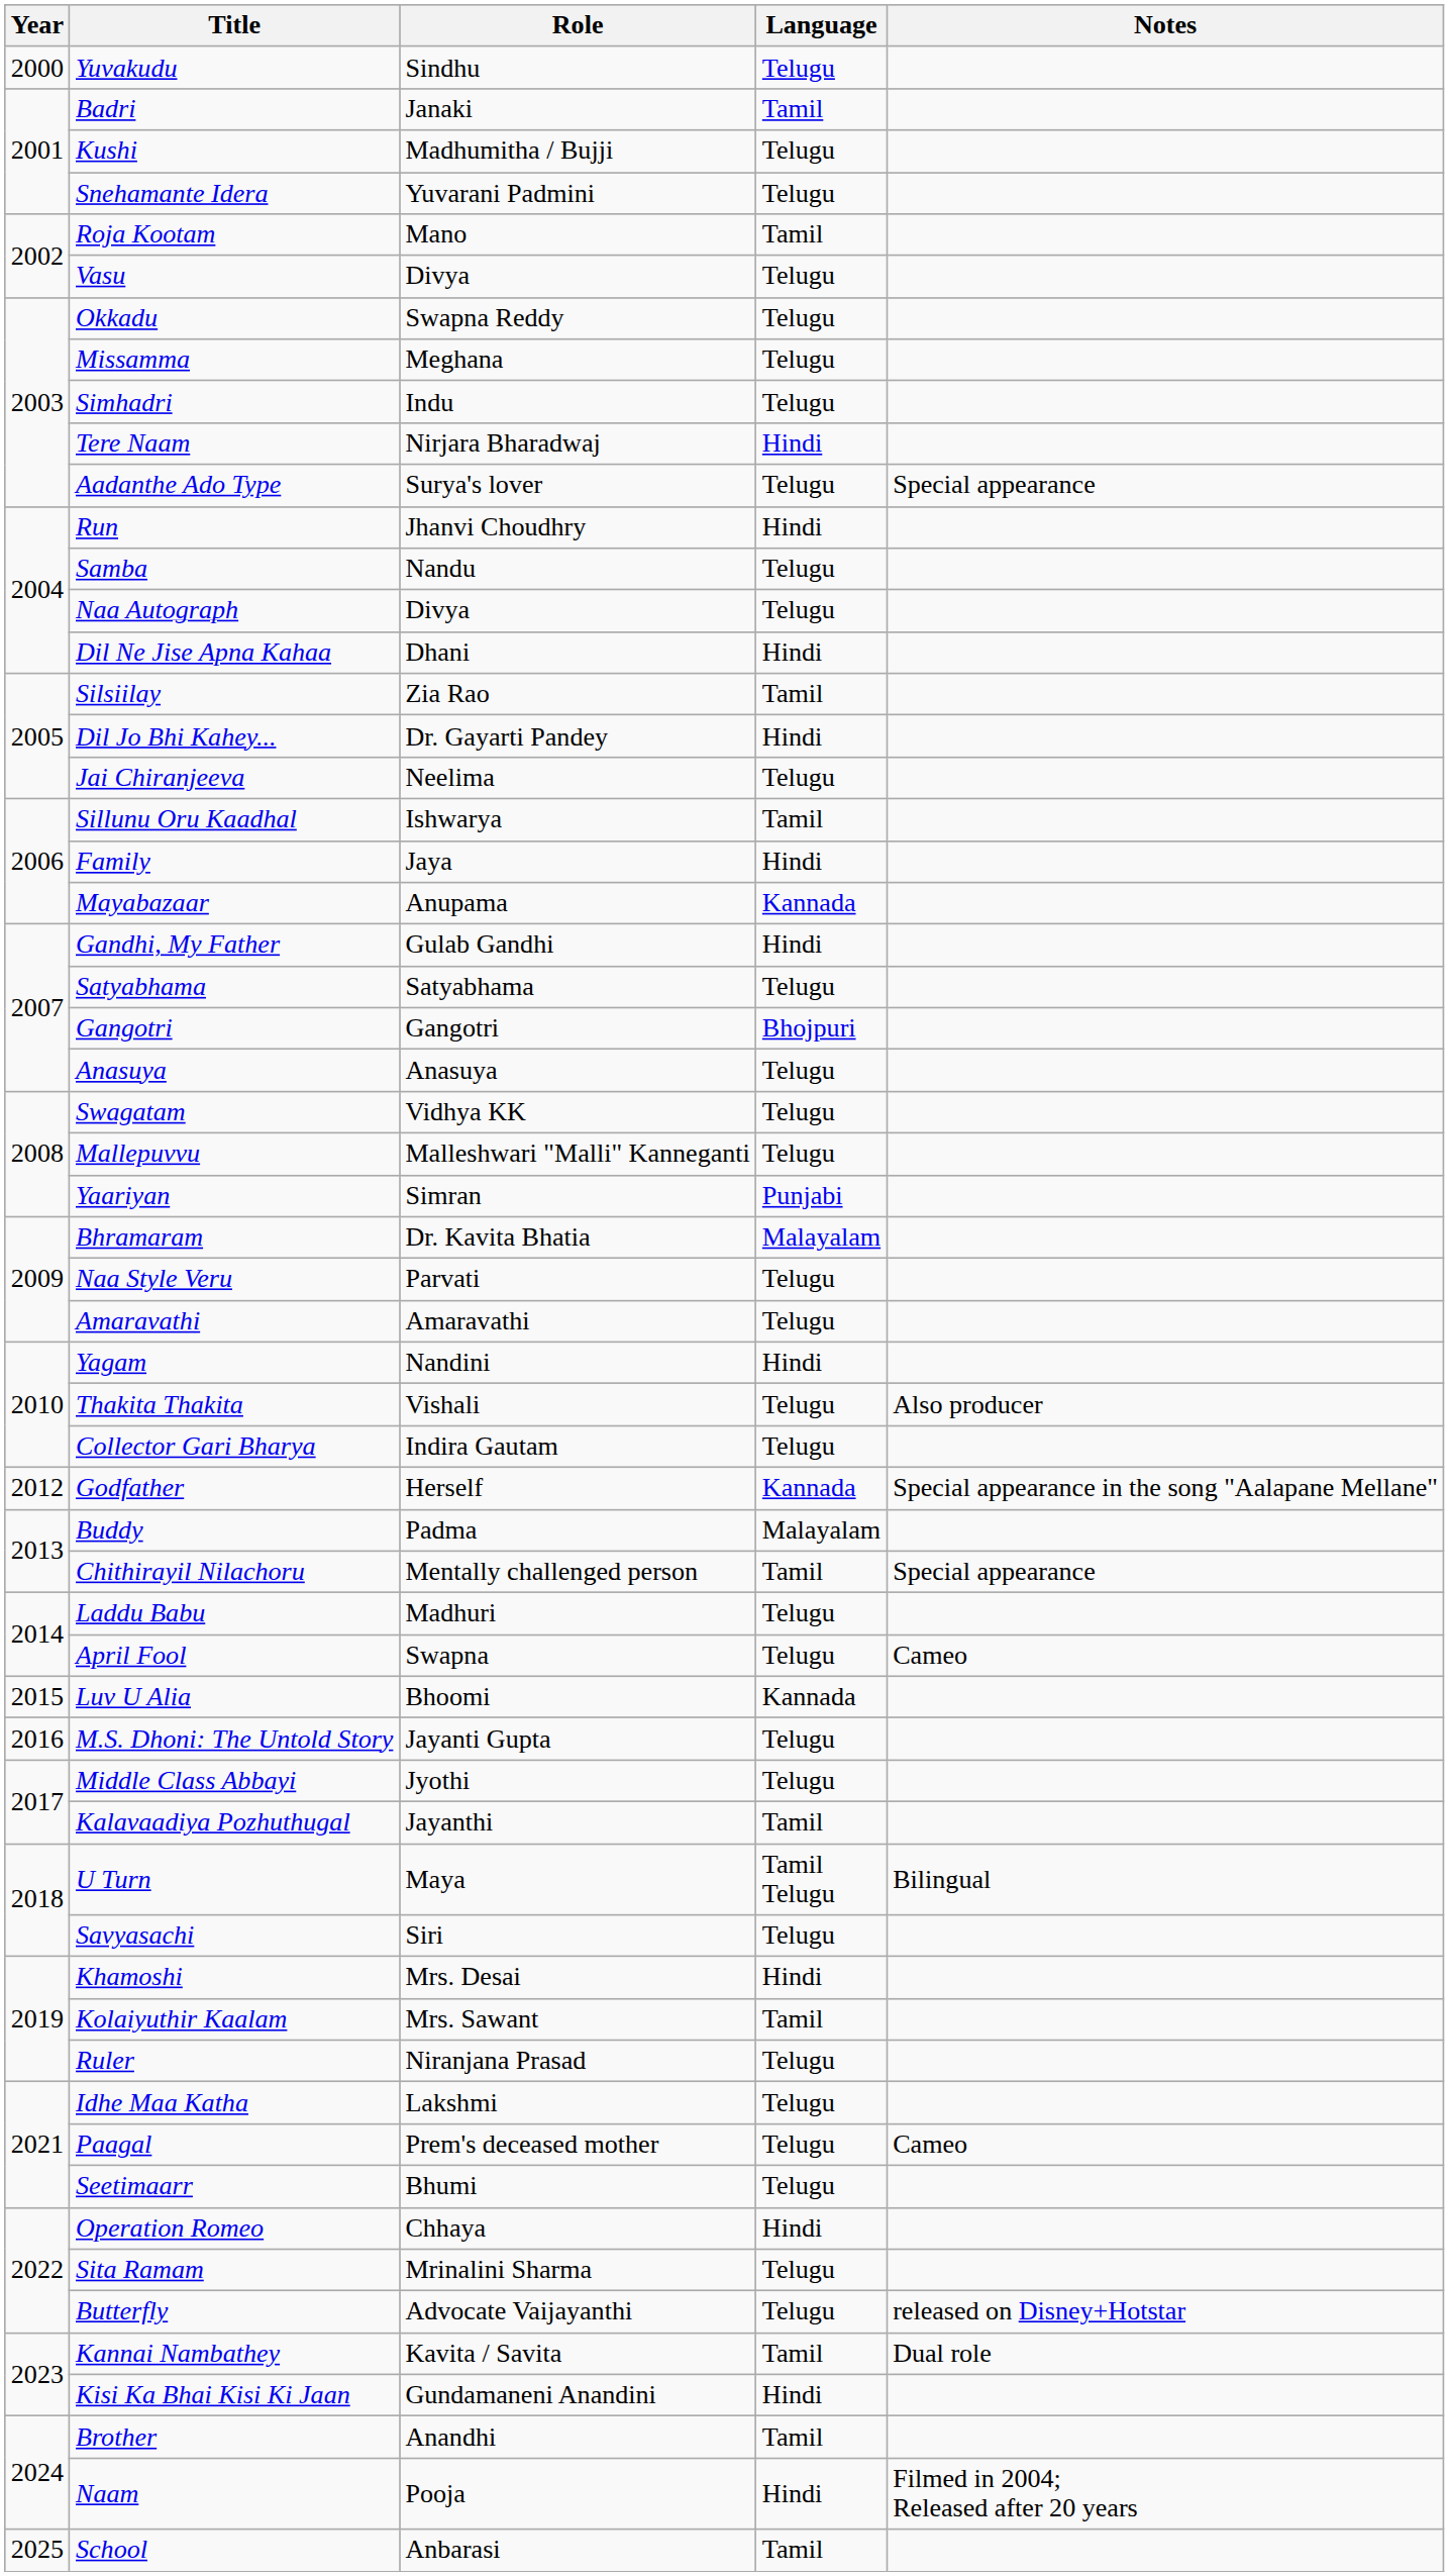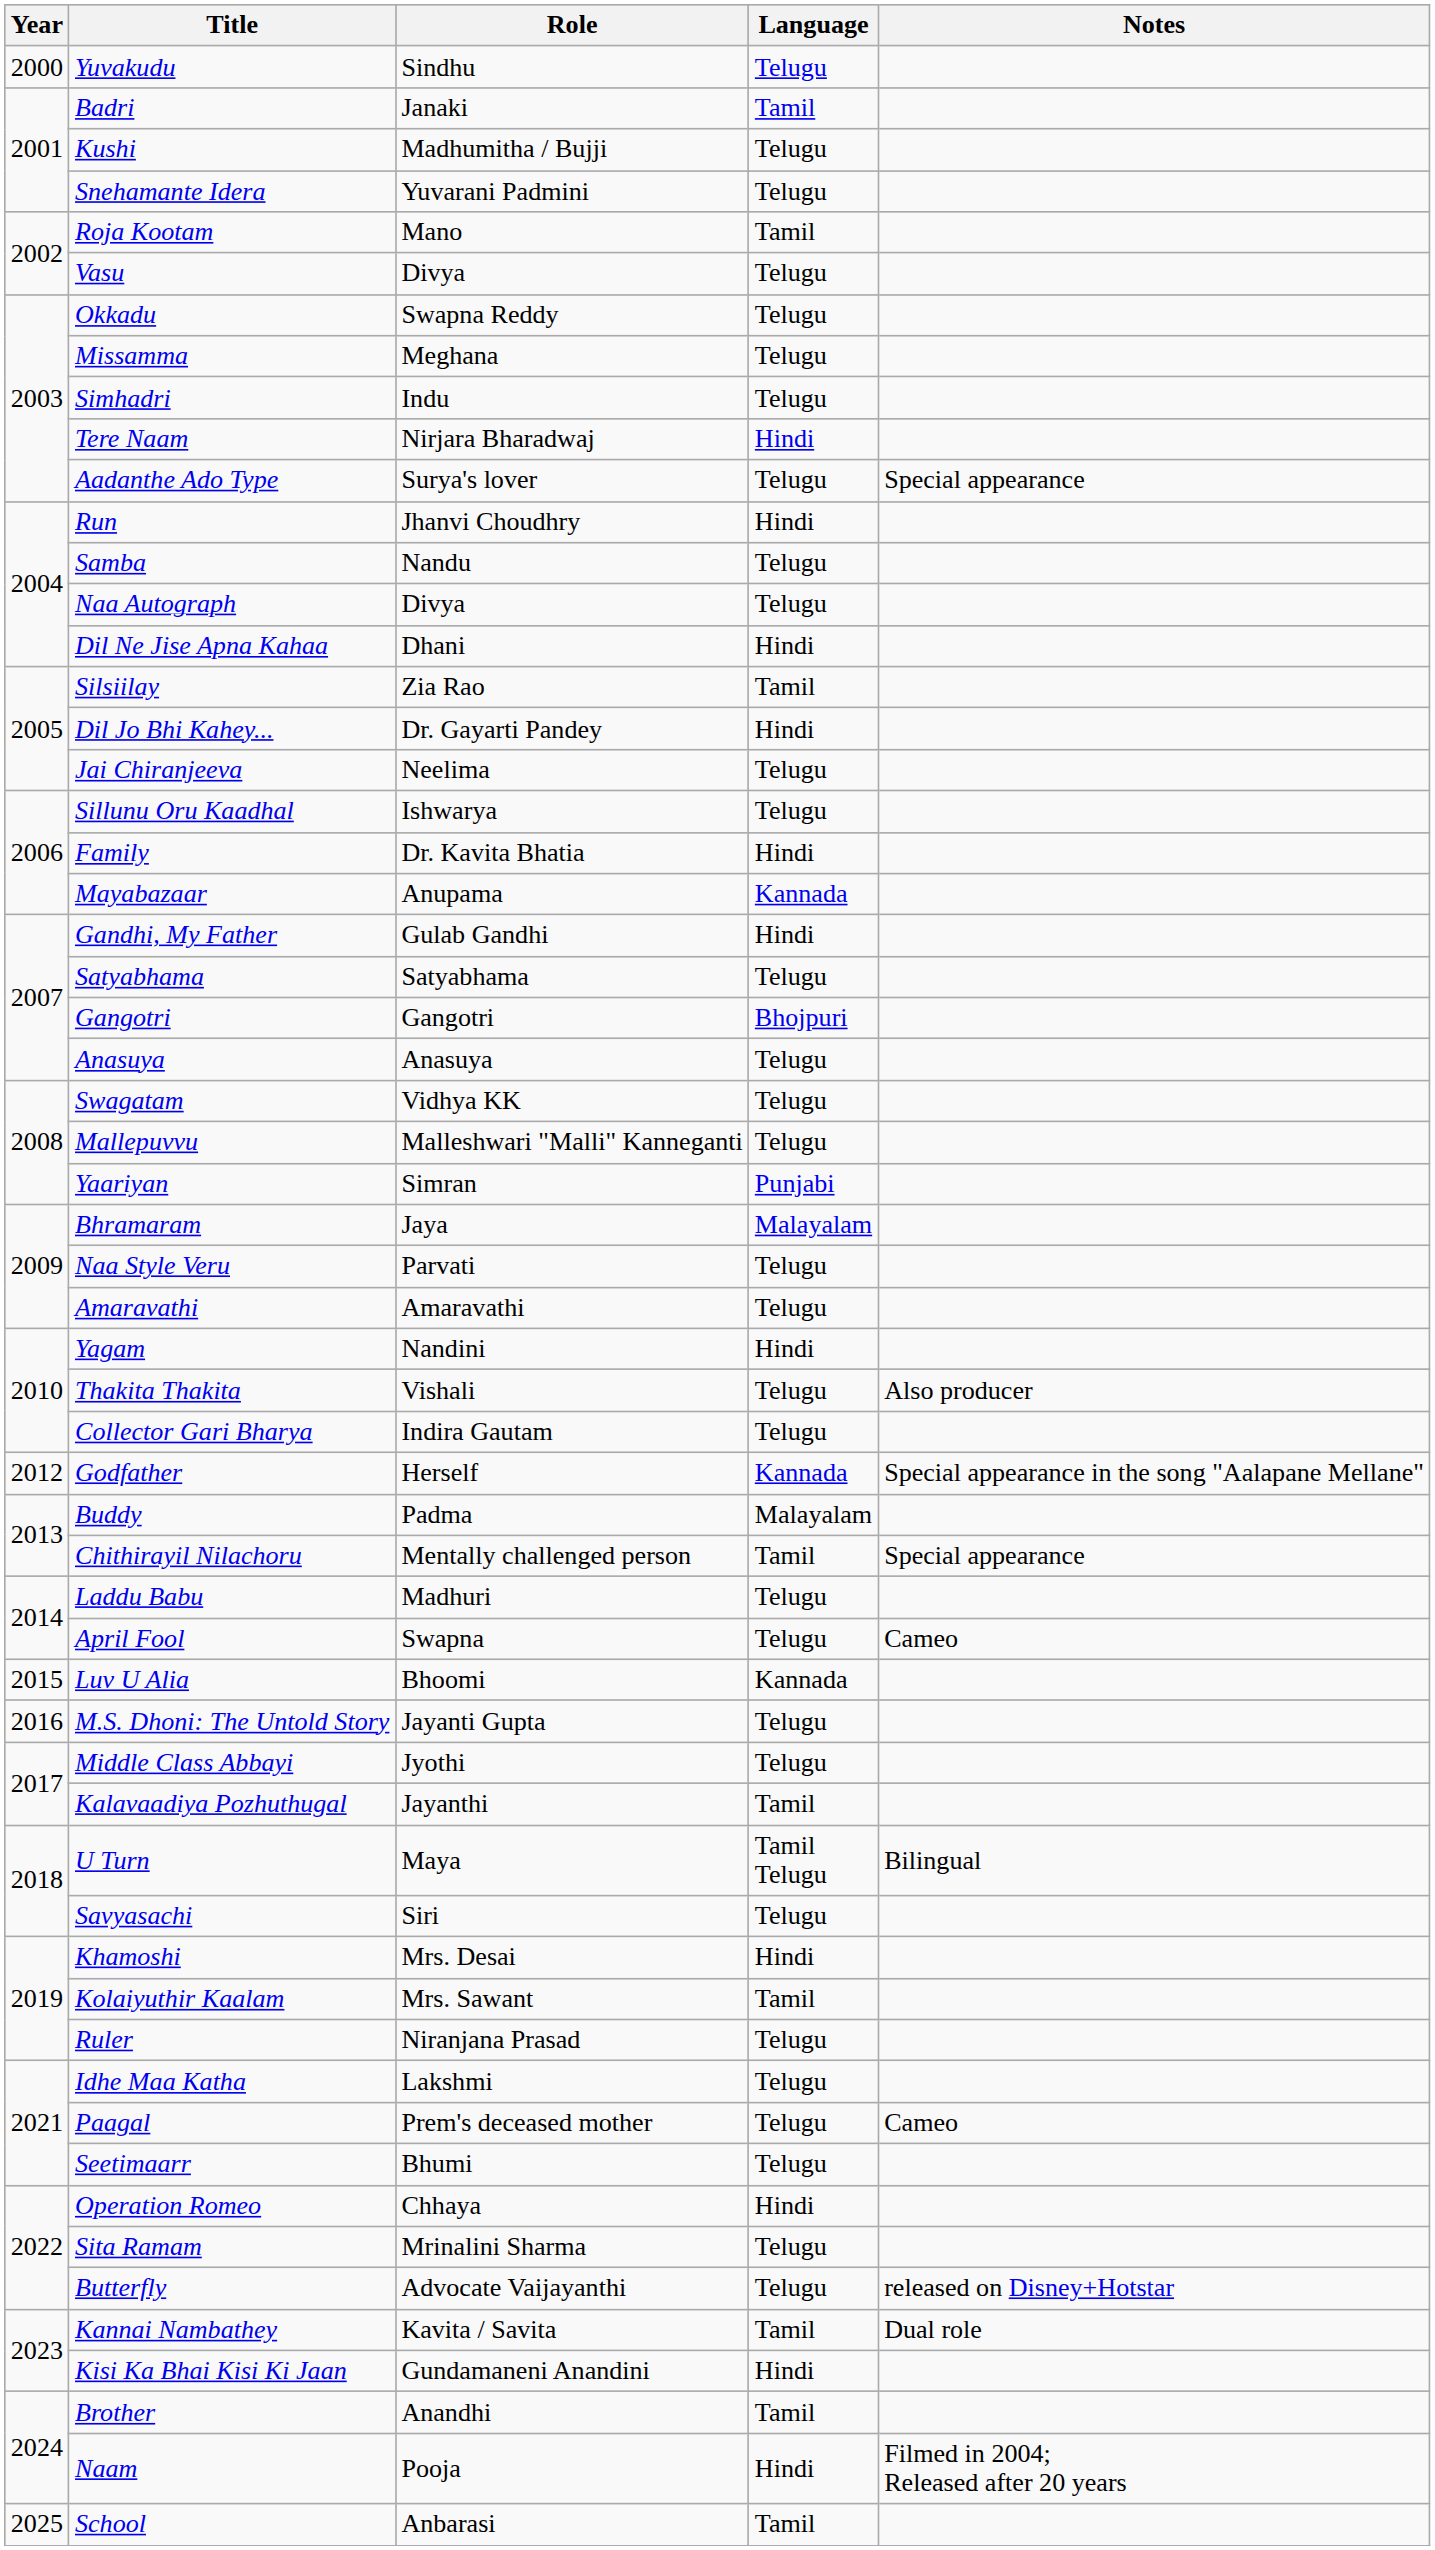Sillunu Oru Kaadhal | Language: Tamil -> Telugu
Family | Role: Jaya -> Dr. Kavita Bhatia
Bhramaram | Role: Dr. Kavita Bhatia -> Jaya
